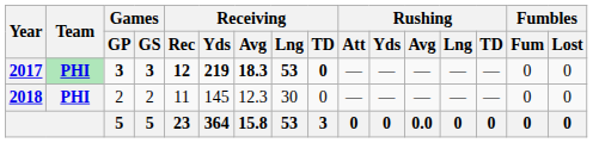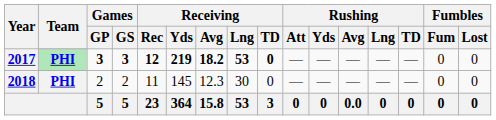2017 | Receiving / Avg: 18.3 -> 18.2
